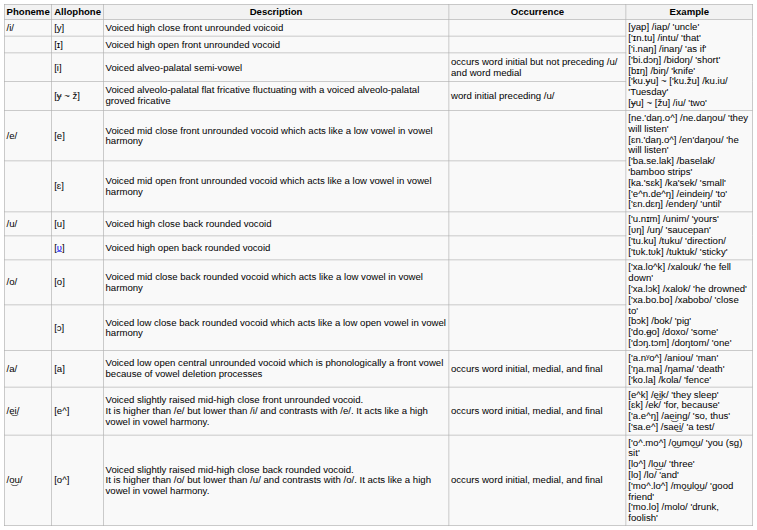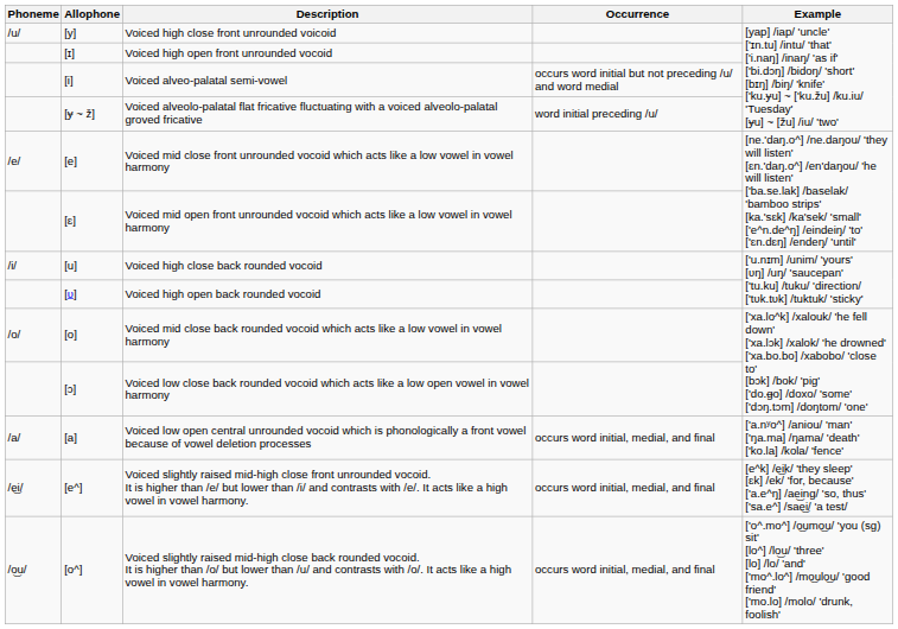Voiced high close front unrounded voicoid | Phoneme: /i/ -> /u/
Voiced high close back rounded vocoid | Phoneme: /u/ -> /i/
